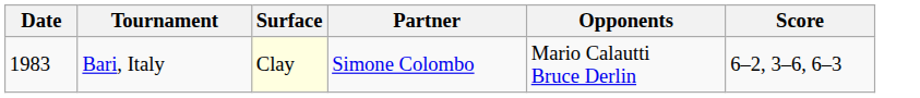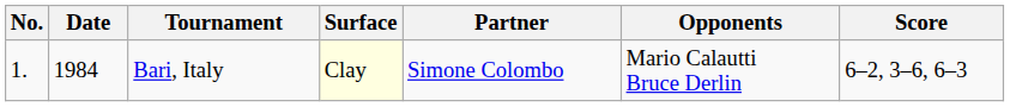+ column: No. | 1.
Bari, Italy | Date: 1983 -> 1984
